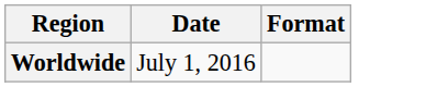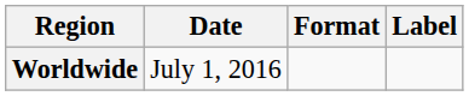+ column: Label
